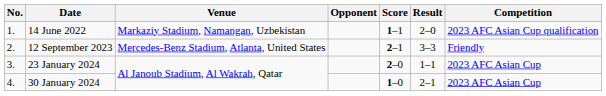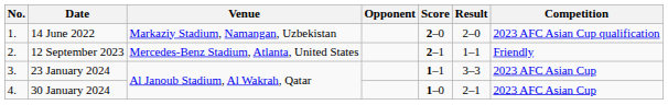14 June 2022 | Score: 1–1 -> 2–0
12 September 2023 | Result: 3–3 -> 1–1
23 January 2024 | Score: 2–0 -> 1–1
23 January 2024 | Result: 1–1 -> 3–3
